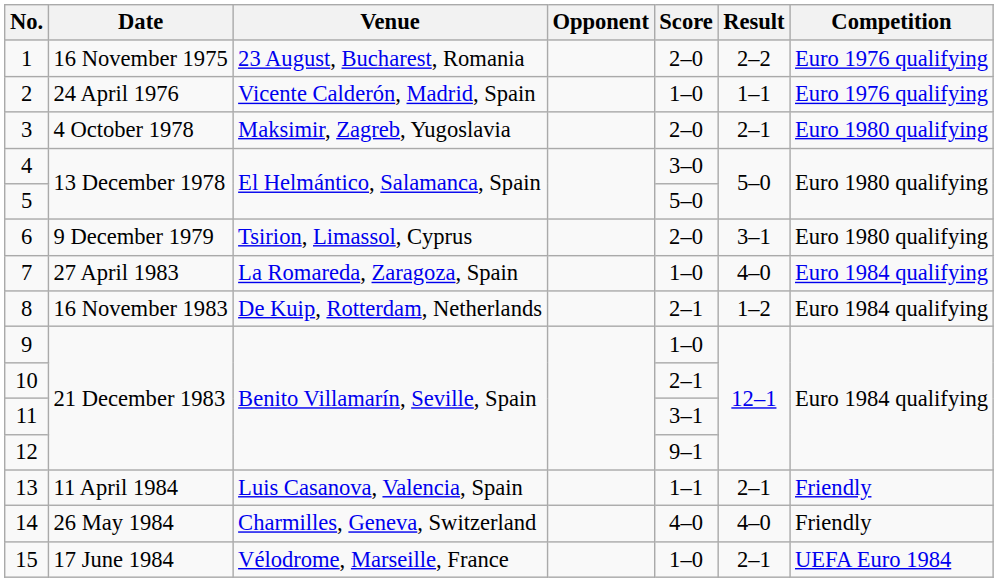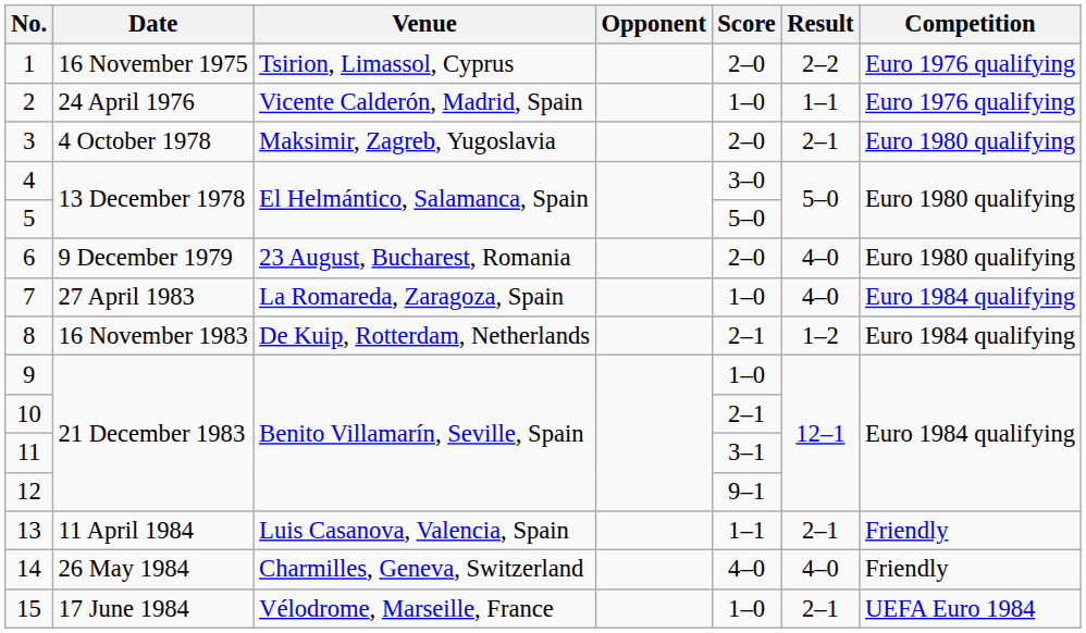1 | Venue: 23 August, Bucharest, Romania -> Tsirion, Limassol, Cyprus
6 | Venue: Tsirion, Limassol, Cyprus -> 23 August, Bucharest, Romania
6 | Result: 3–1 -> 4–0
